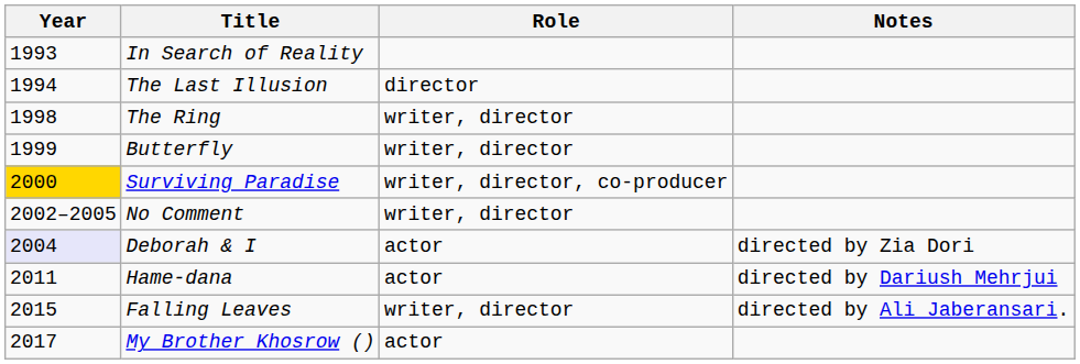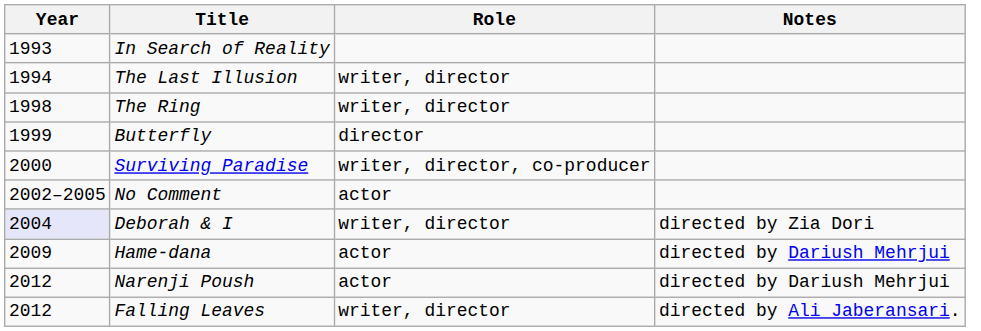The Last Illusion | Role: director -> writer, director
Butterfly | Role: writer, director -> director
Surviving Paradise | Year: gold background -> no background
No Comment | Role: writer, director -> actor
Deborah & I | Role: actor -> writer, director
Hame-dana | Year: 2011 -> 2009
+ row: 2012 | Narenji Poush | actor | directed by Dariush Mehrjui
Falling Leaves | Year: 2015 -> 2012
- row: 2017 | My Brother Khosrow () | actor
